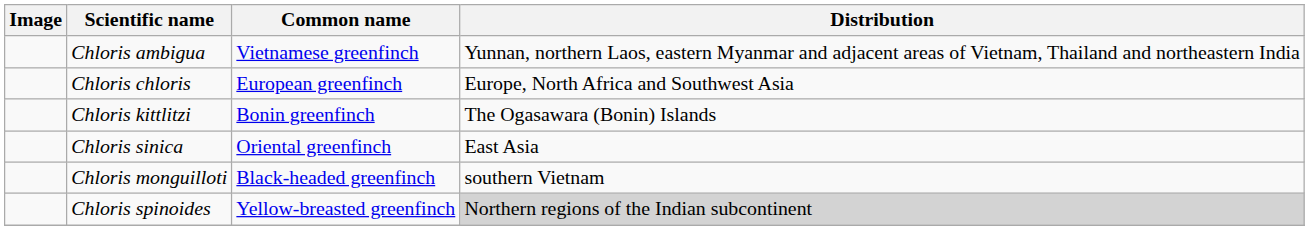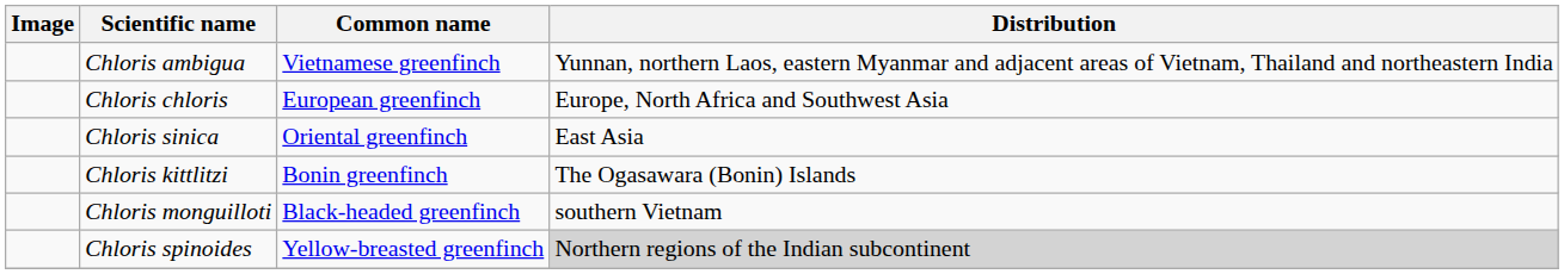rows swapped: Chloris sinica <-> Chloris kittlitzi
